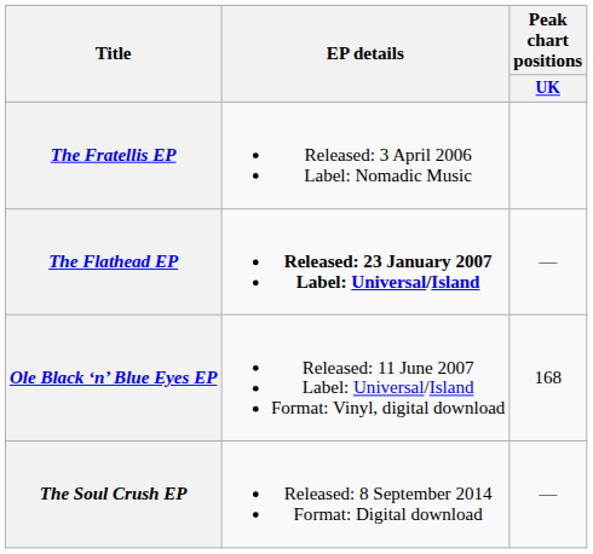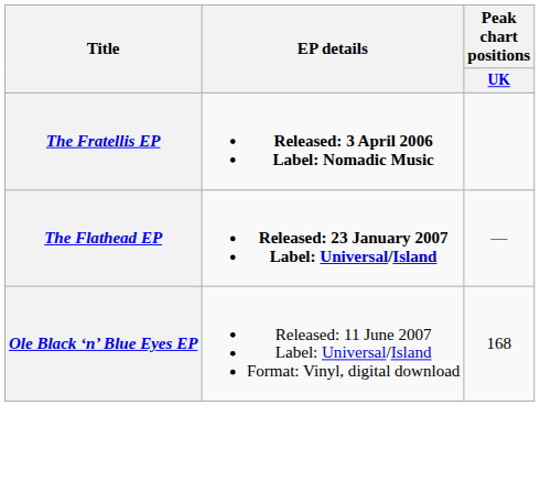The Fratellis EP | EP details: normal -> bold
- row: The Soul Crush EP | Released: 8 September 2014 Format: Digital download | —
